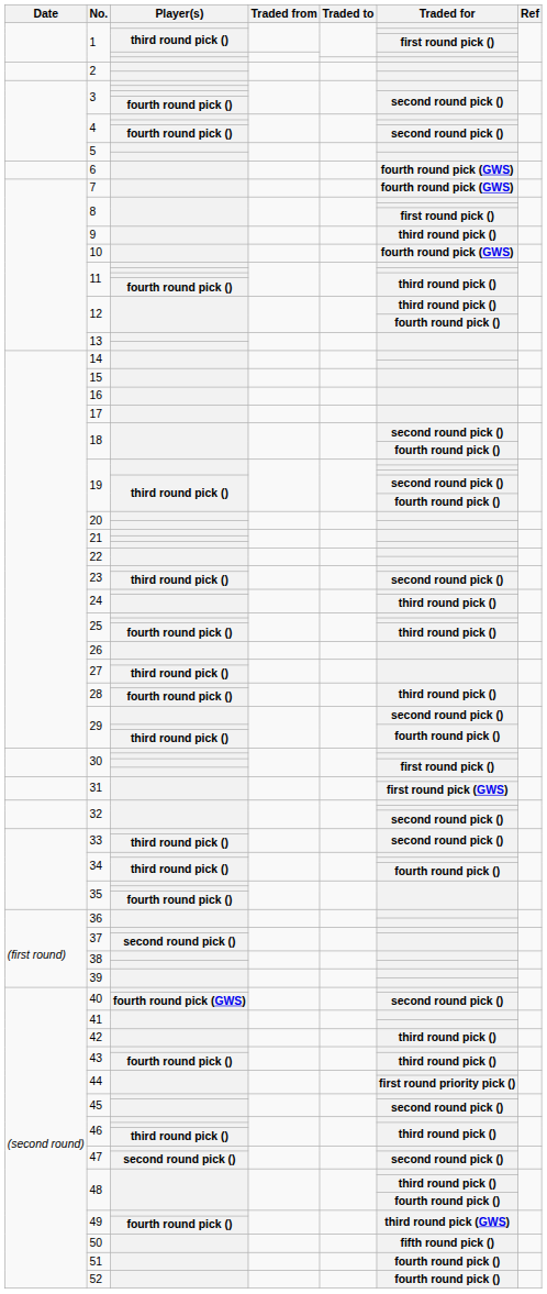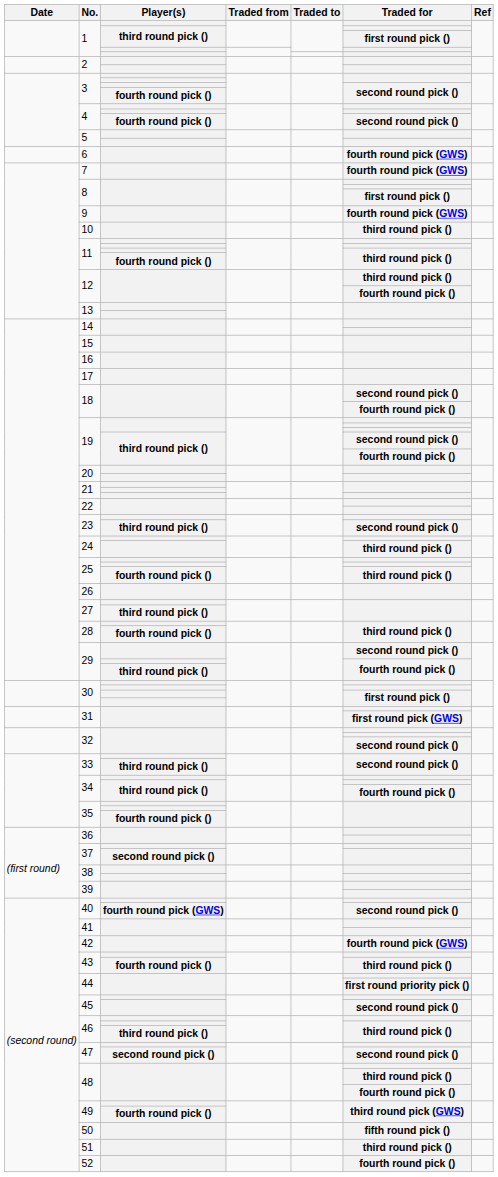9 | Traded for: third round pick () -> fourth round pick (GWS)
10 | Traded for: fourth round pick (GWS) -> third round pick ()
42 | Traded for: third round pick () -> fourth round pick (GWS)
51 | Traded for: fourth round pick () -> third round pick ()
